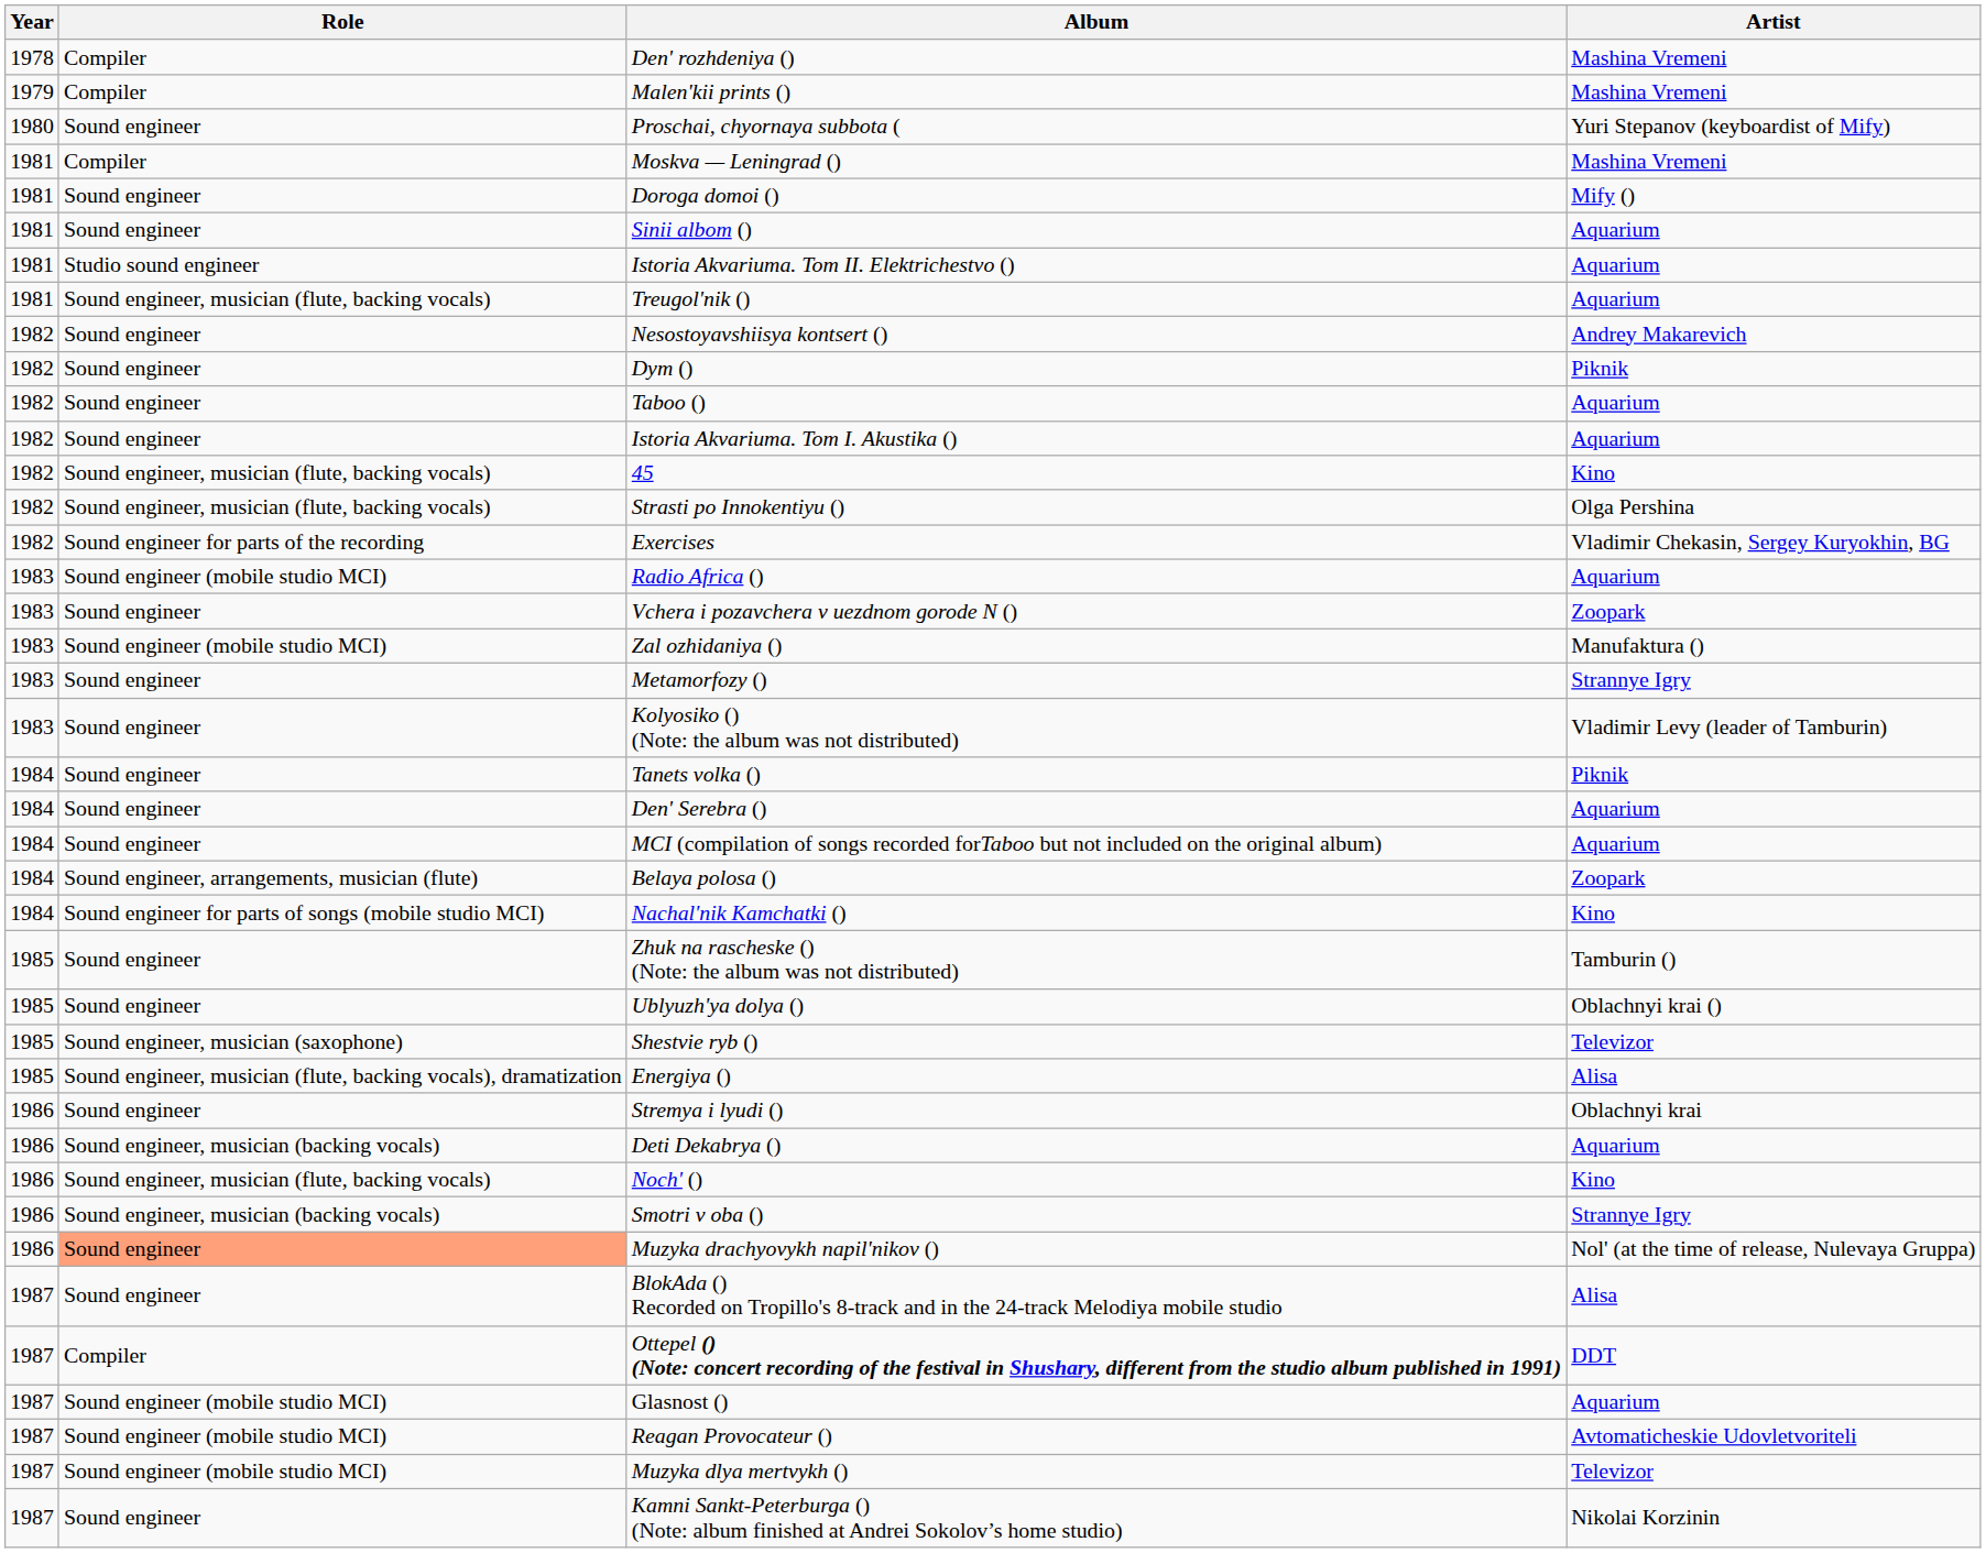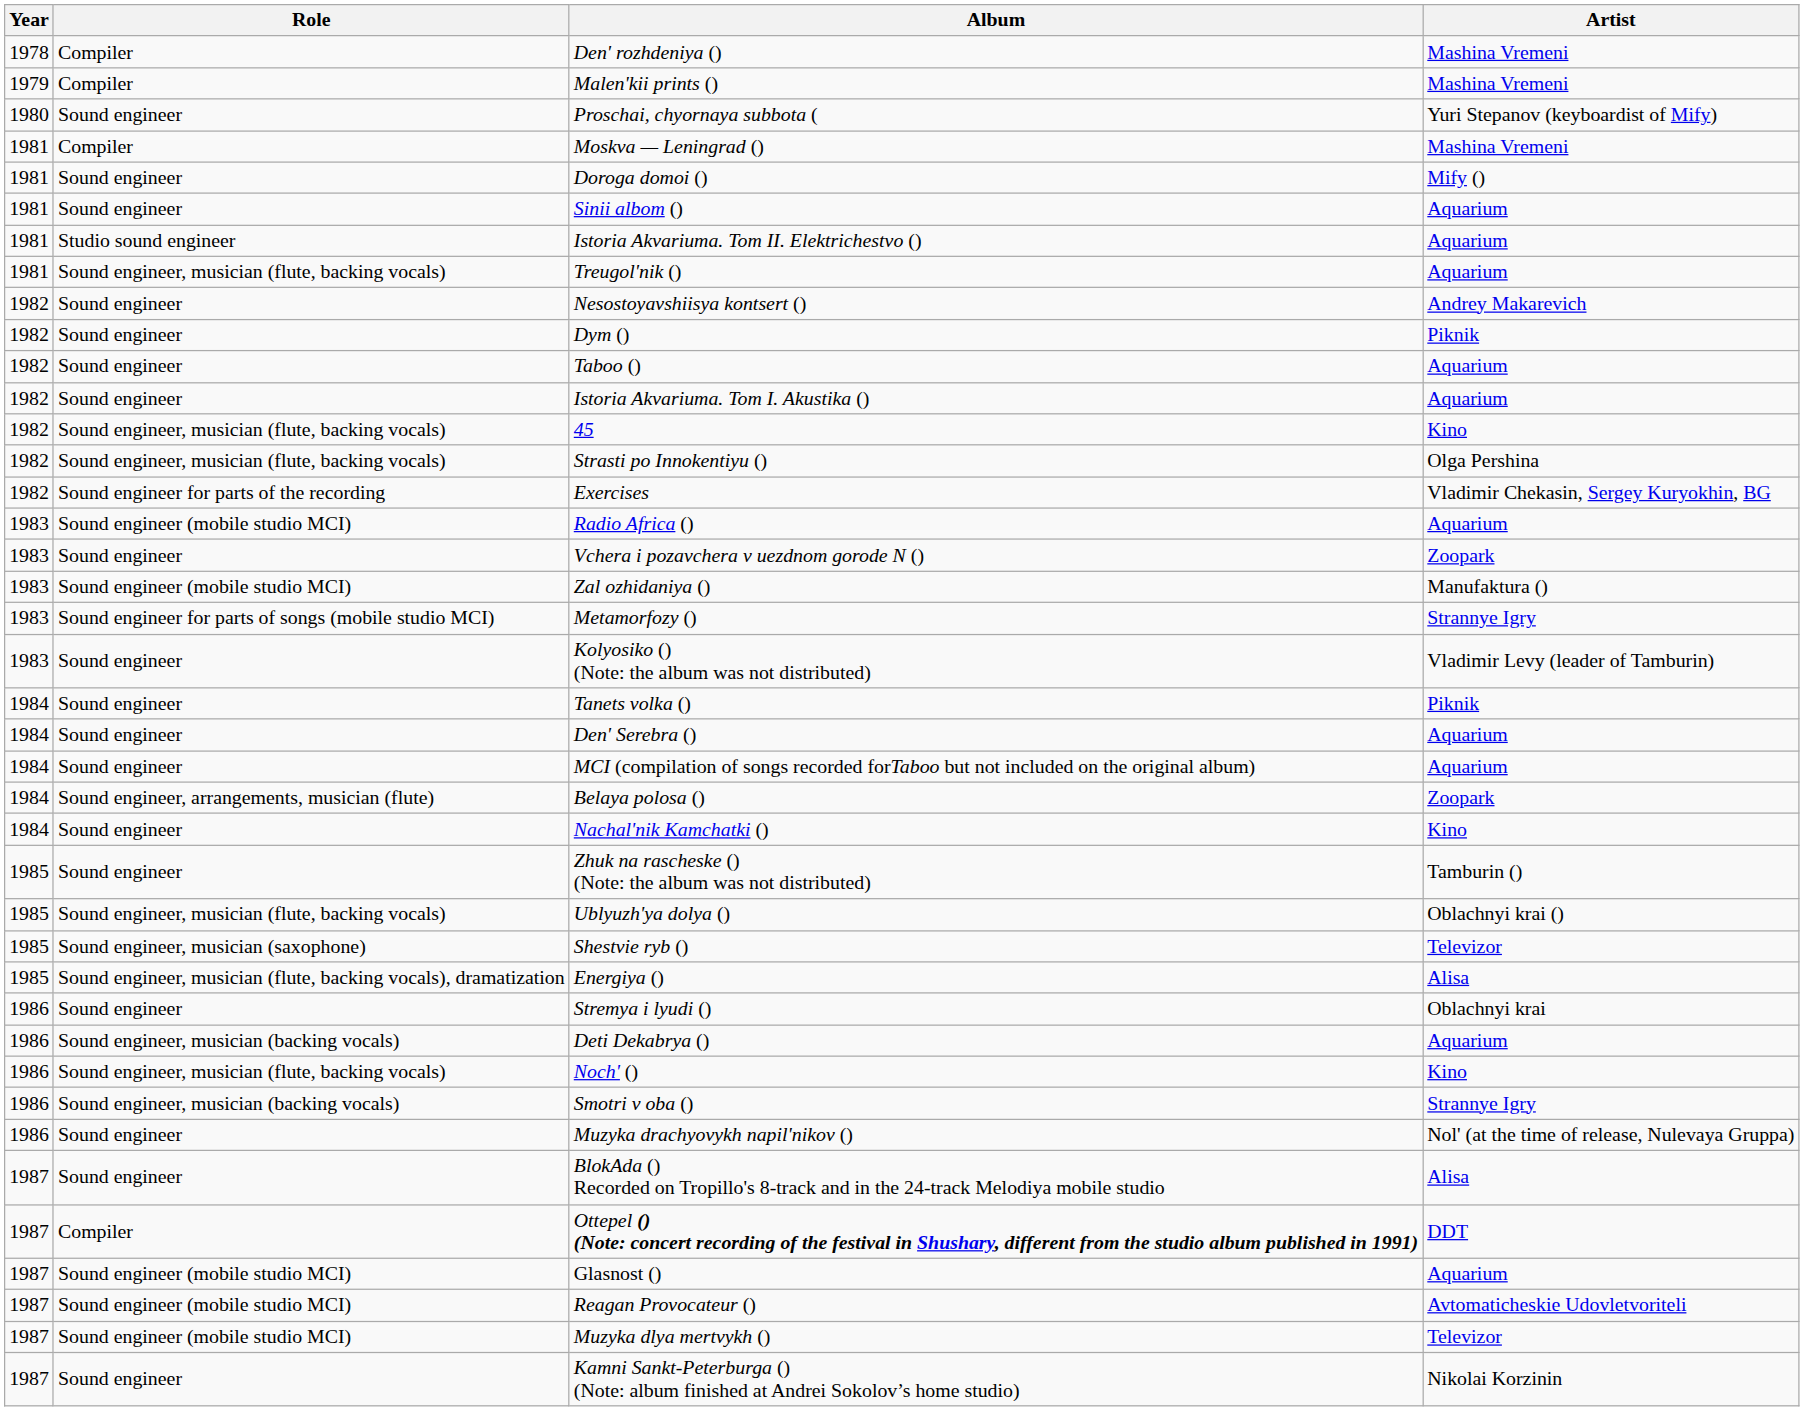Metamorfozy () | Role: Sound engineer -> Sound engineer for parts of songs (mobile studio MCI)
Nachal'nik Kamchatki () | Role: Sound engineer for parts of songs (mobile studio MCI) -> Sound engineer
Ublyuzh'ya dolya () | Role: Sound engineer -> Sound engineer, musician (flute, backing vocals)
Muzyka drachyovykh napil'nikov () | Role: lightsalmon background -> no background
